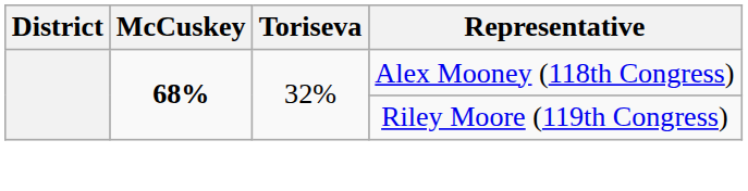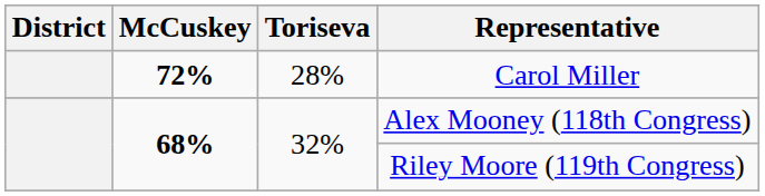+ row: 72% | 28% | Carol Miller
